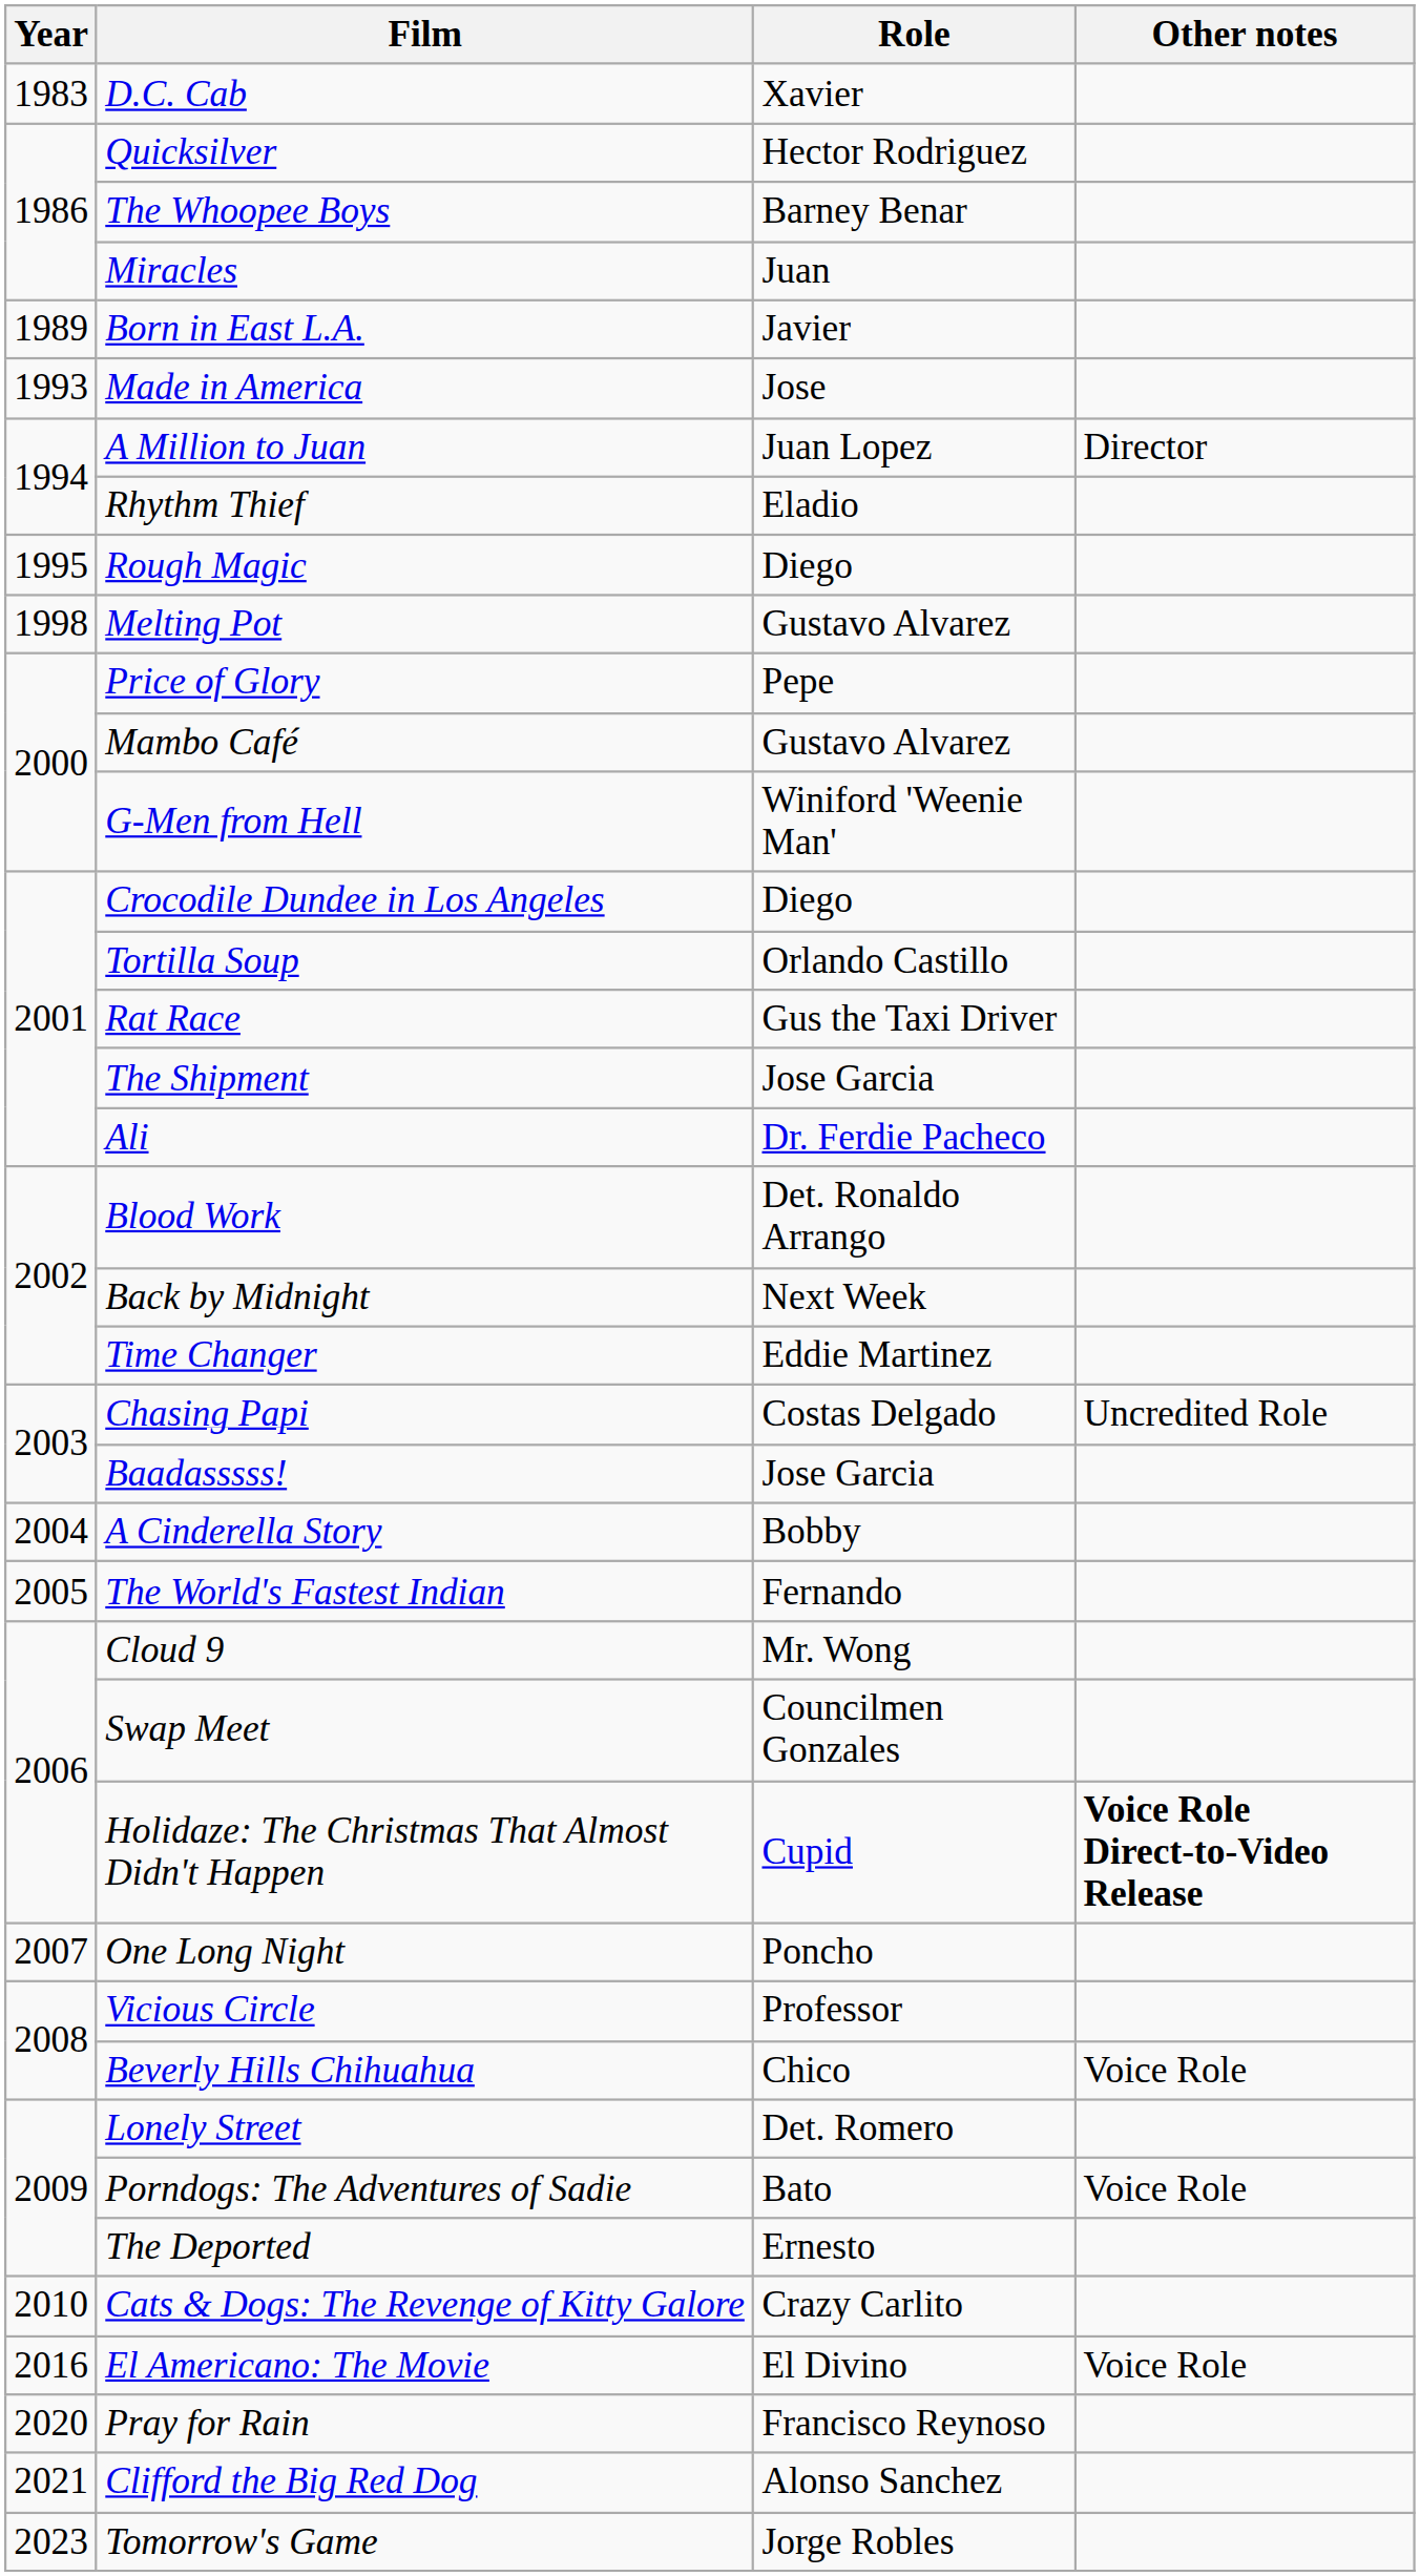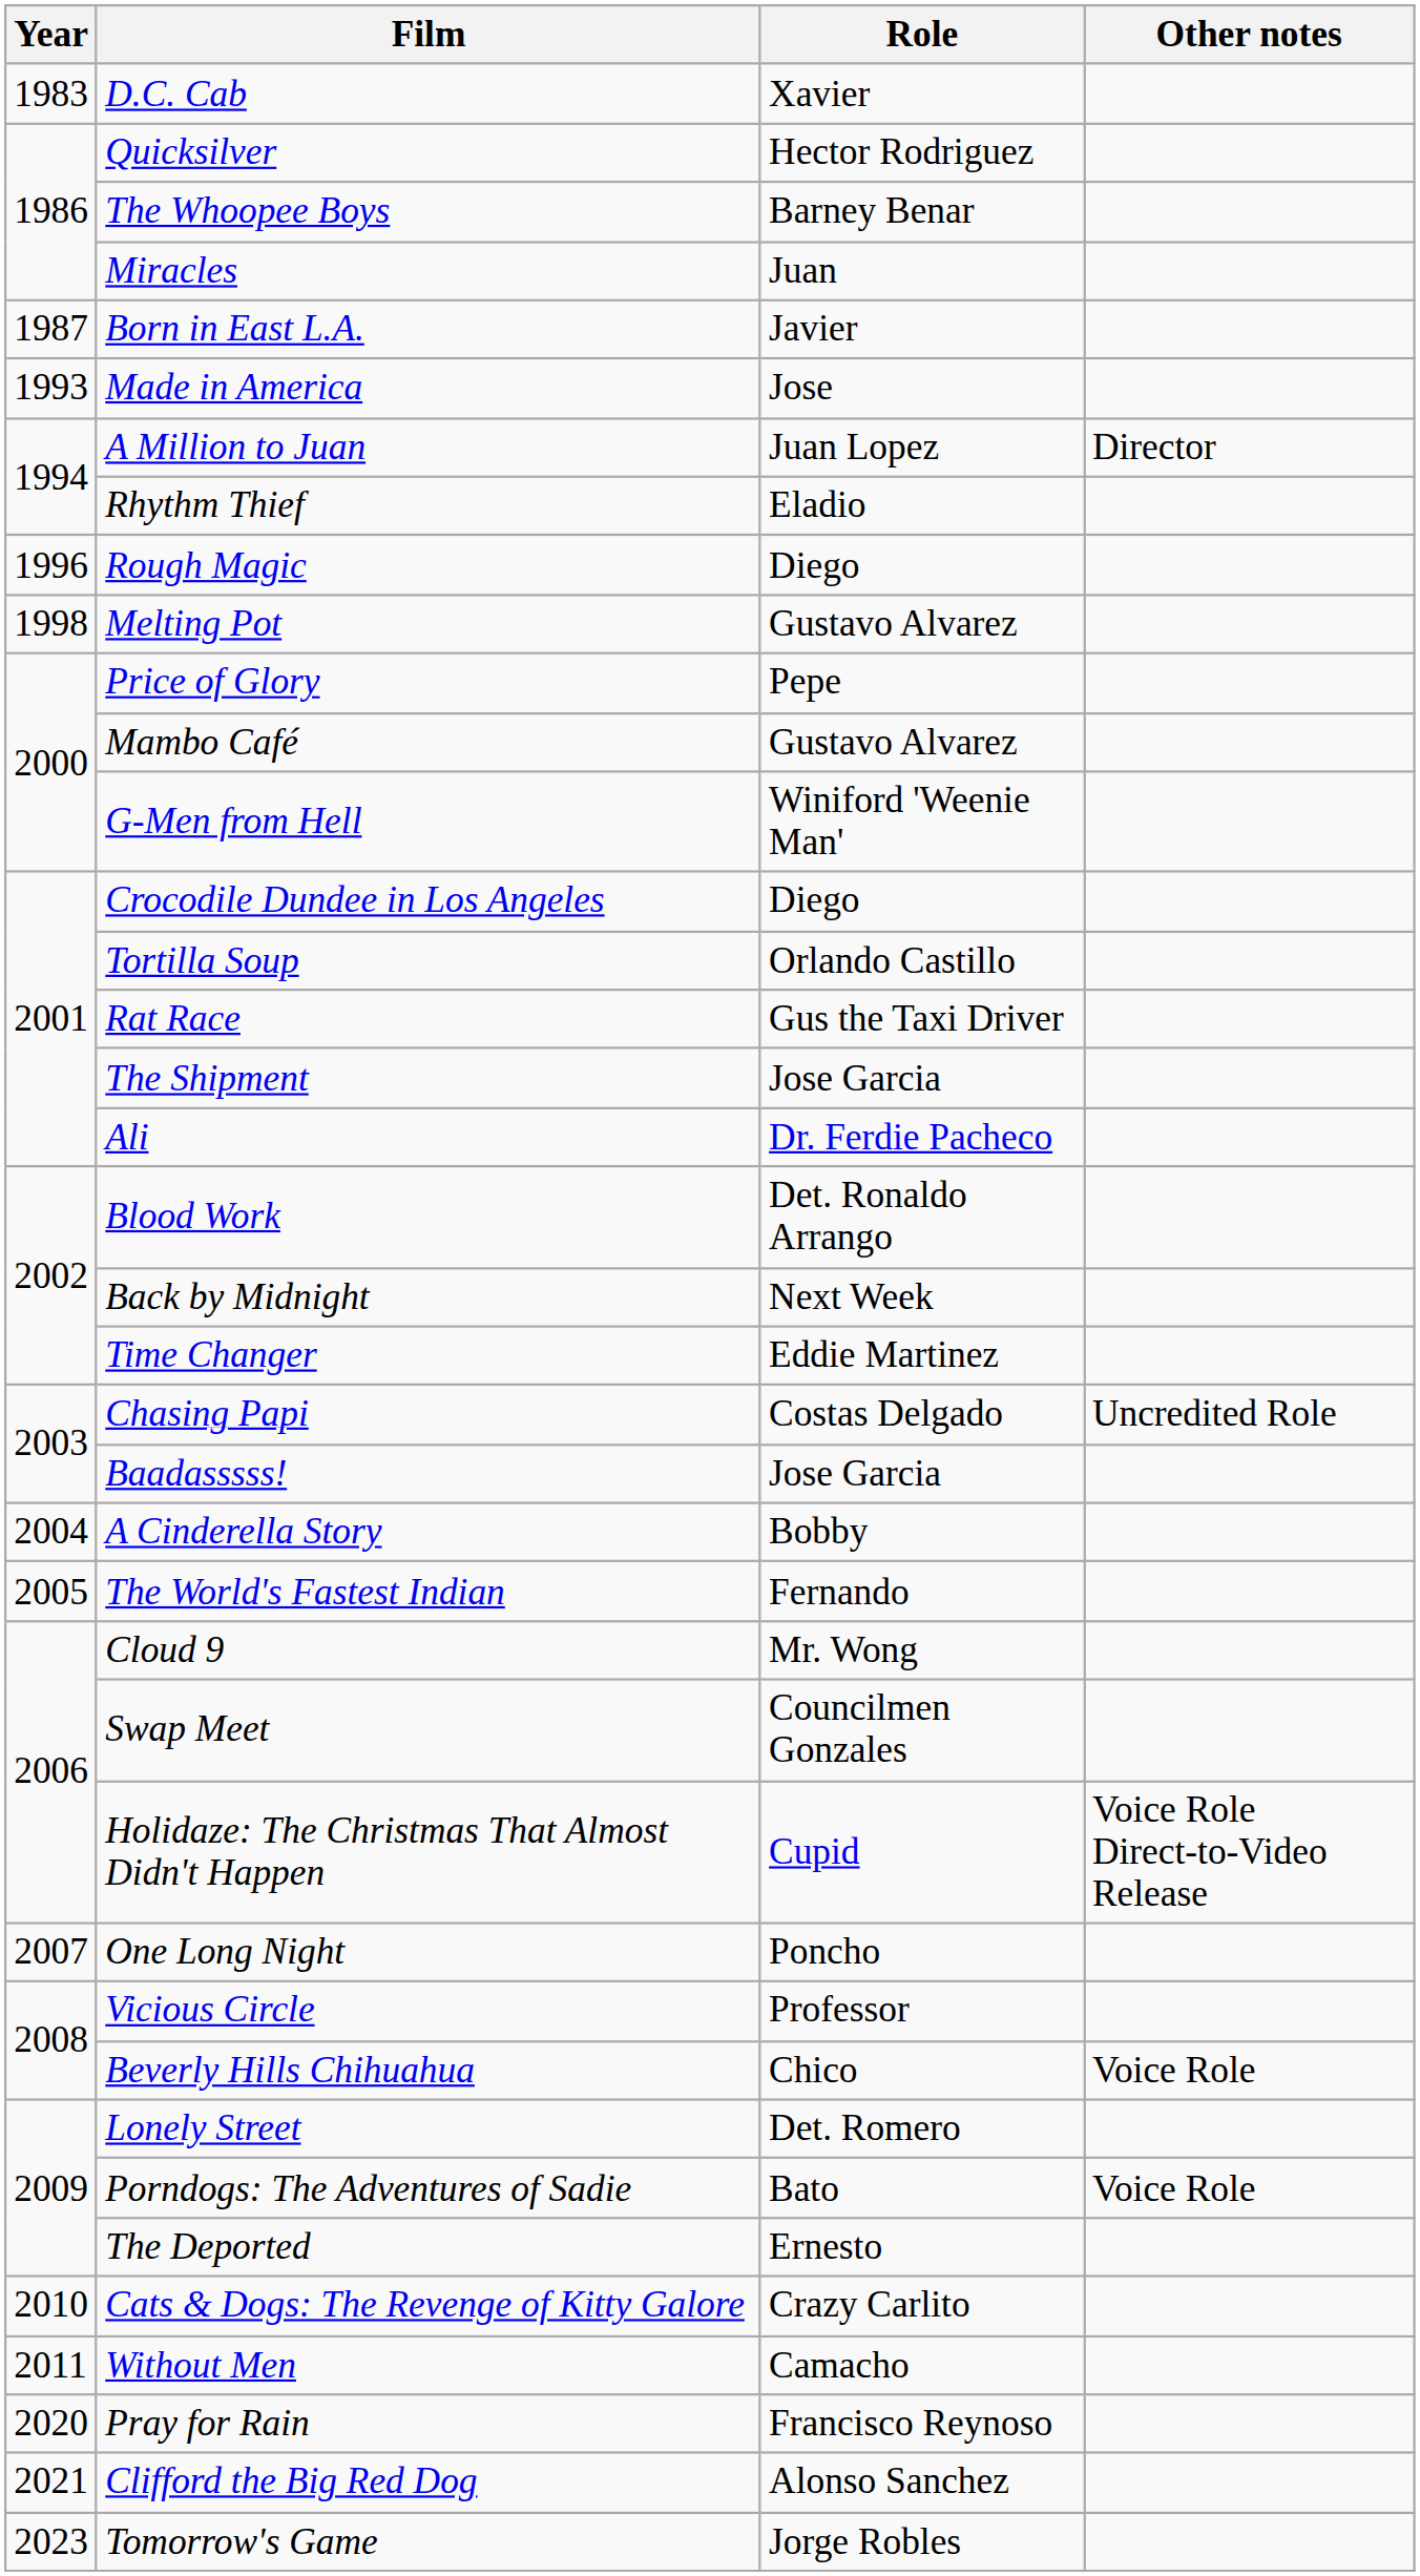Born in East L.A. | Year: 1989 -> 1987
Rough Magic | Year: 1995 -> 1996
Holidaze: The Christmas That Almost Didn't Happen | Other notes: bold -> normal
+ row: 2011 | Without Men | Camacho
- row: 2016 | El Americano: The Movie | El Divino | Voice Role
